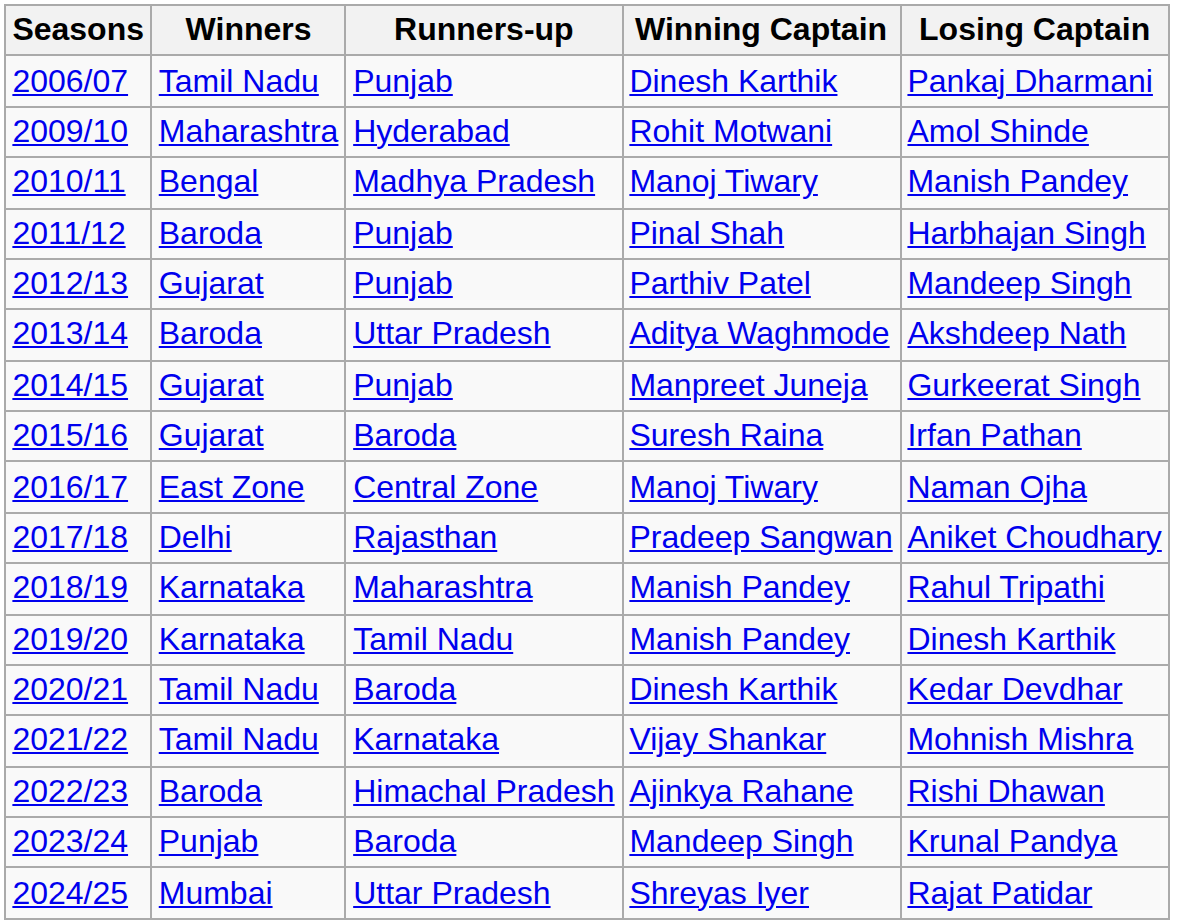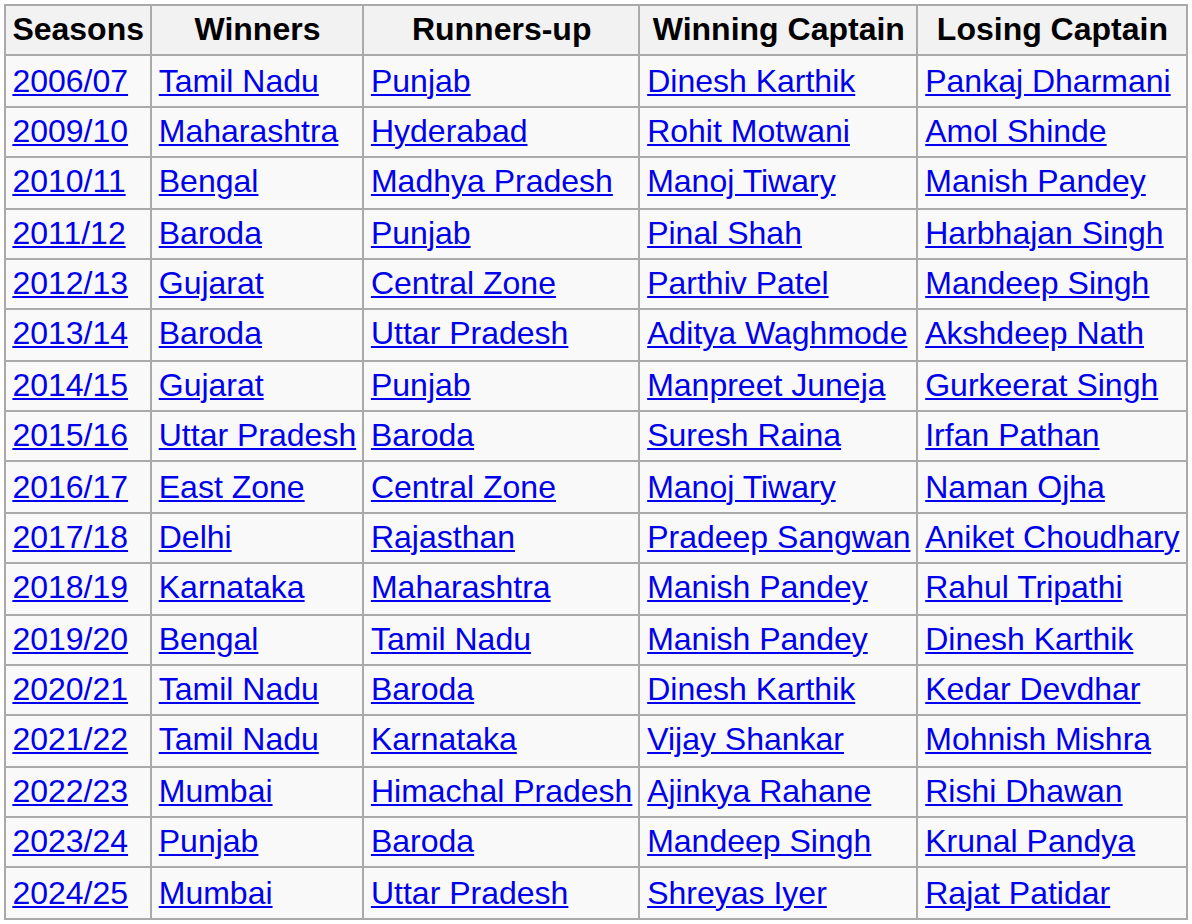2012/13 | Runners-up: Punjab -> Central Zone
2015/16 | Winners: Gujarat -> Uttar Pradesh
2019/20 | Winners: Karnataka -> Bengal
2022/23 | Winners: Baroda -> Mumbai
